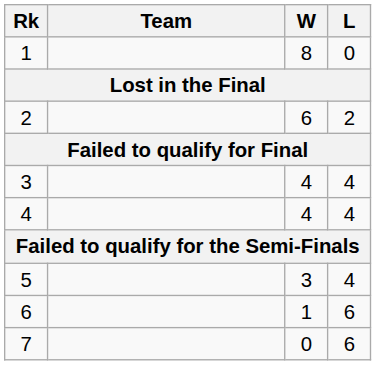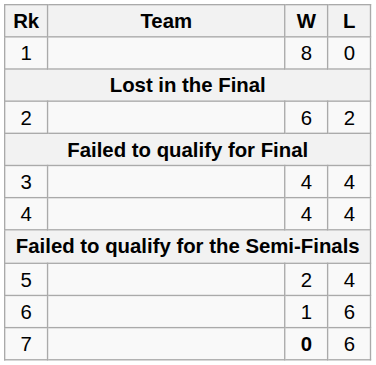5 | W: 3 -> 2
7 | W: normal -> bold
